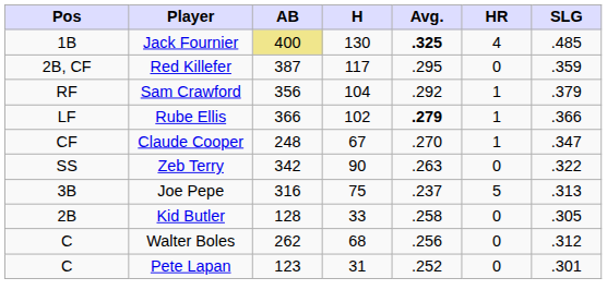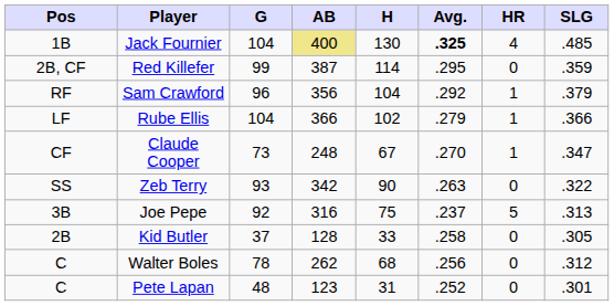+ column: G | 104 | 99 | 96 | 104 | 73 | 93 | 92 | 37 | 78 | 48
Red Killefer | H: 117 -> 114
Rube Ellis | Avg.: bold -> normal
